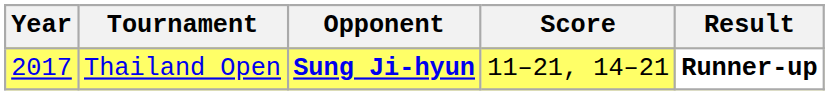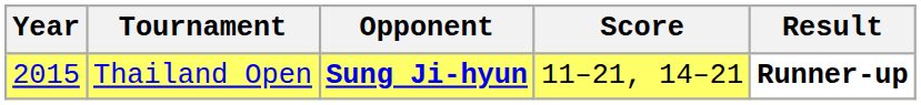Thailand Open | Year: 2017 -> 2015
